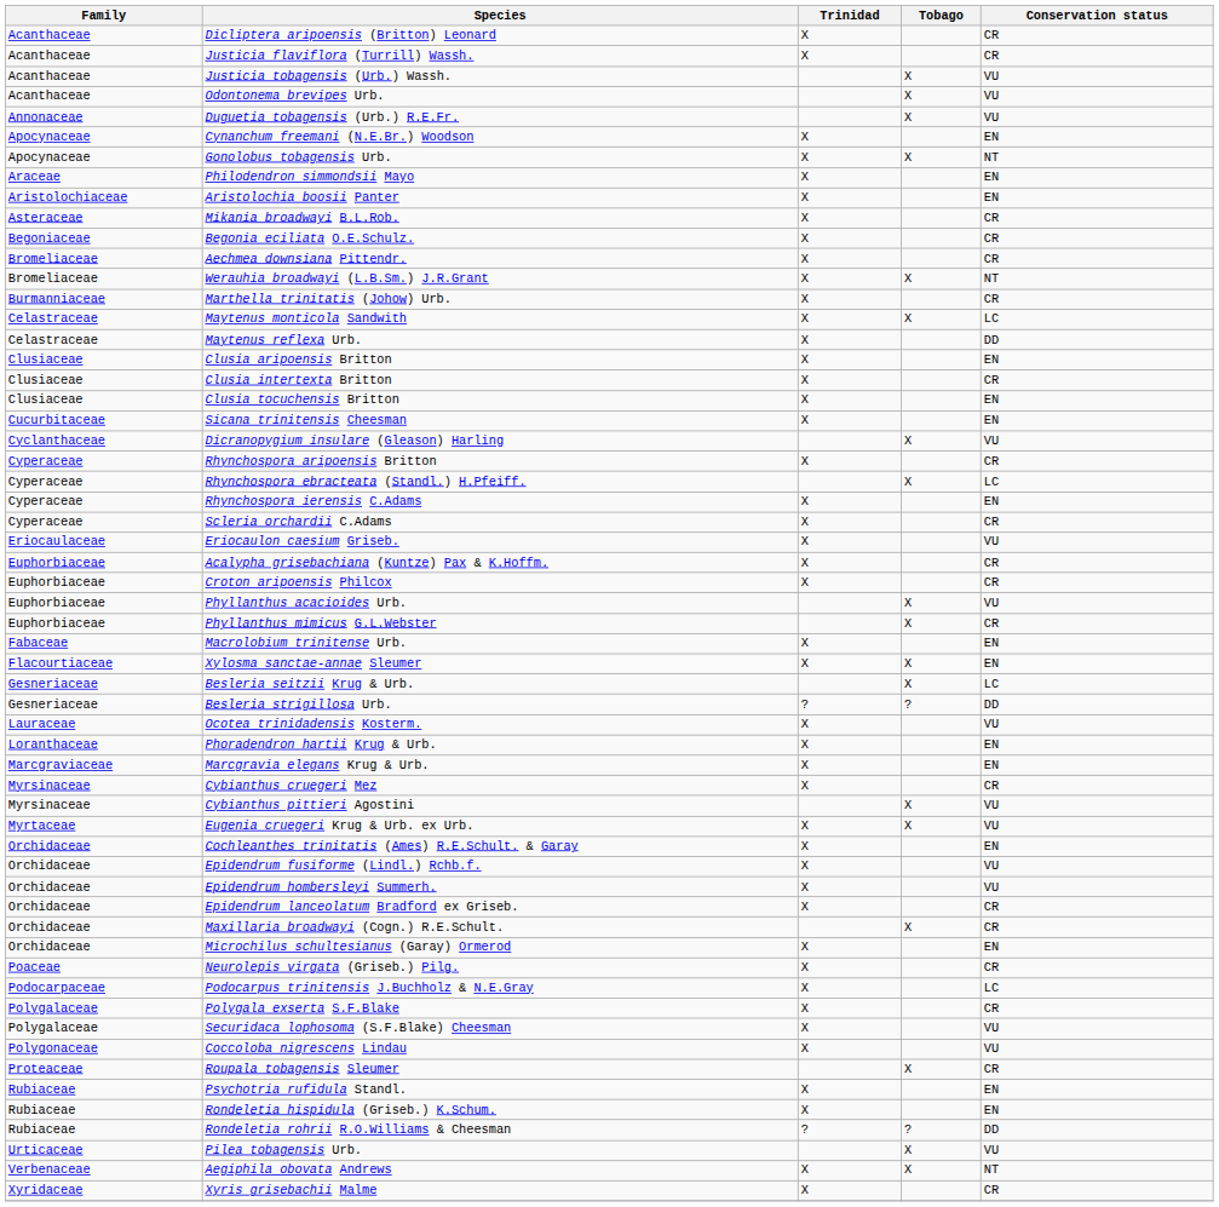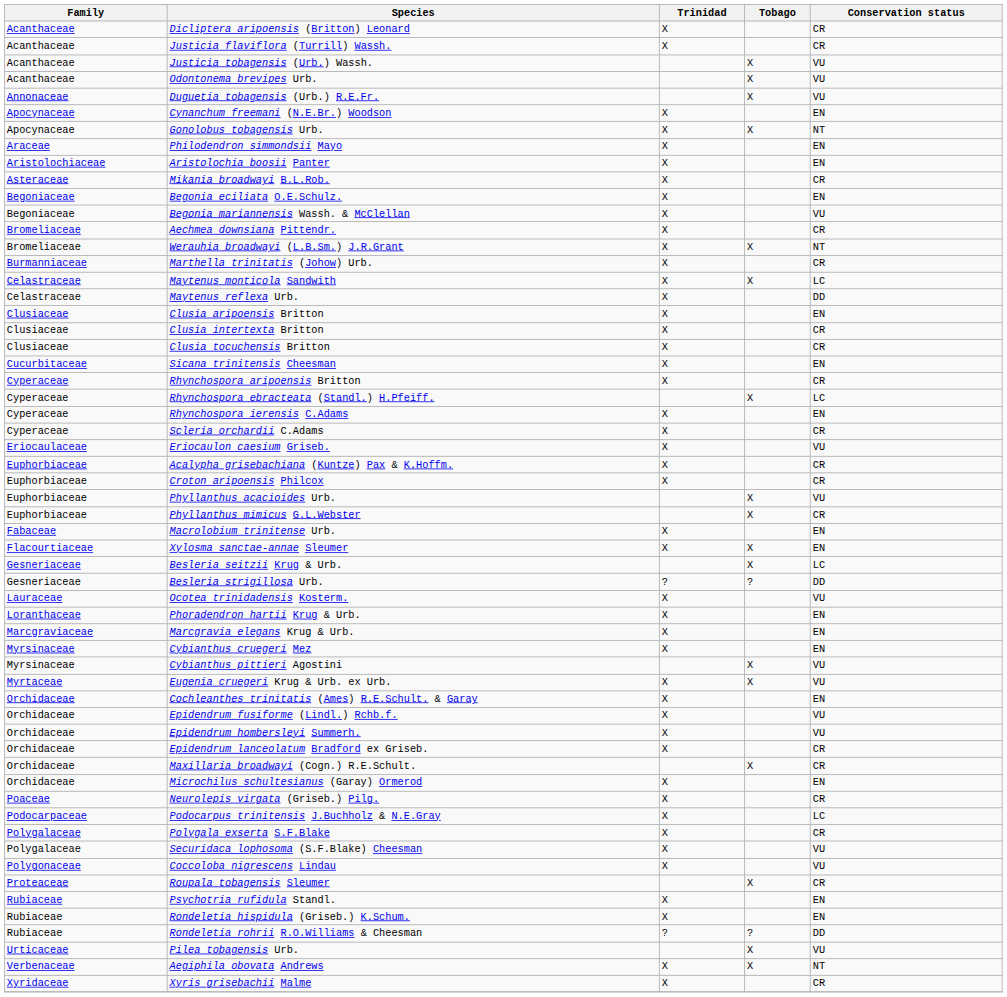Begonia eciliata O.E.Schulz. | Conservation status: CR -> EN
+ row: Begoniaceae | Begonia mariannensis Wassh. & McClellan | X | VU
Clusia tocuchensis Britton | Conservation status: EN -> CR
- row: Cyclanthaceae | Dicranopygium insulare (Gleason) Harling | X | VU
Cybianthus cruegeri Mez | Conservation status: CR -> EN
